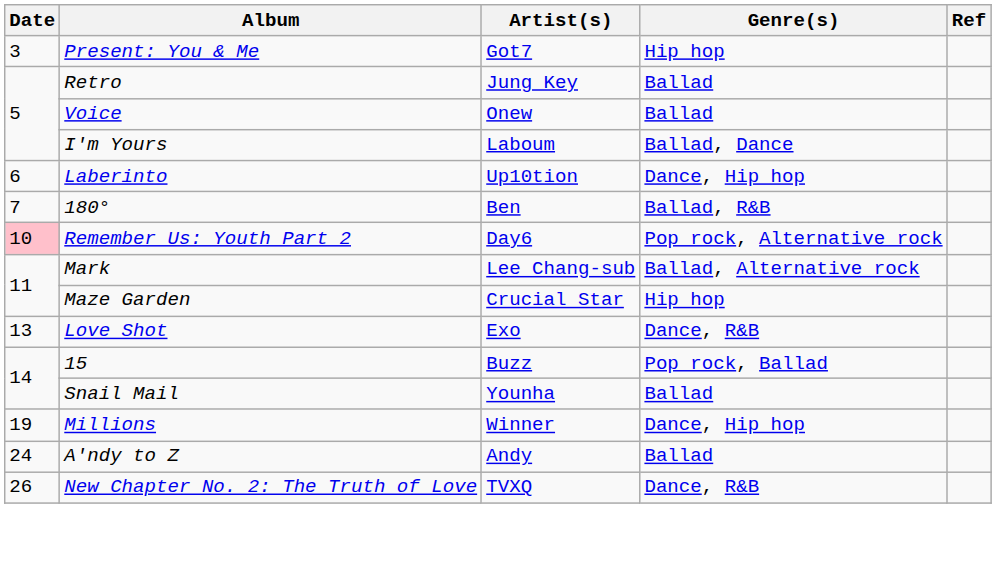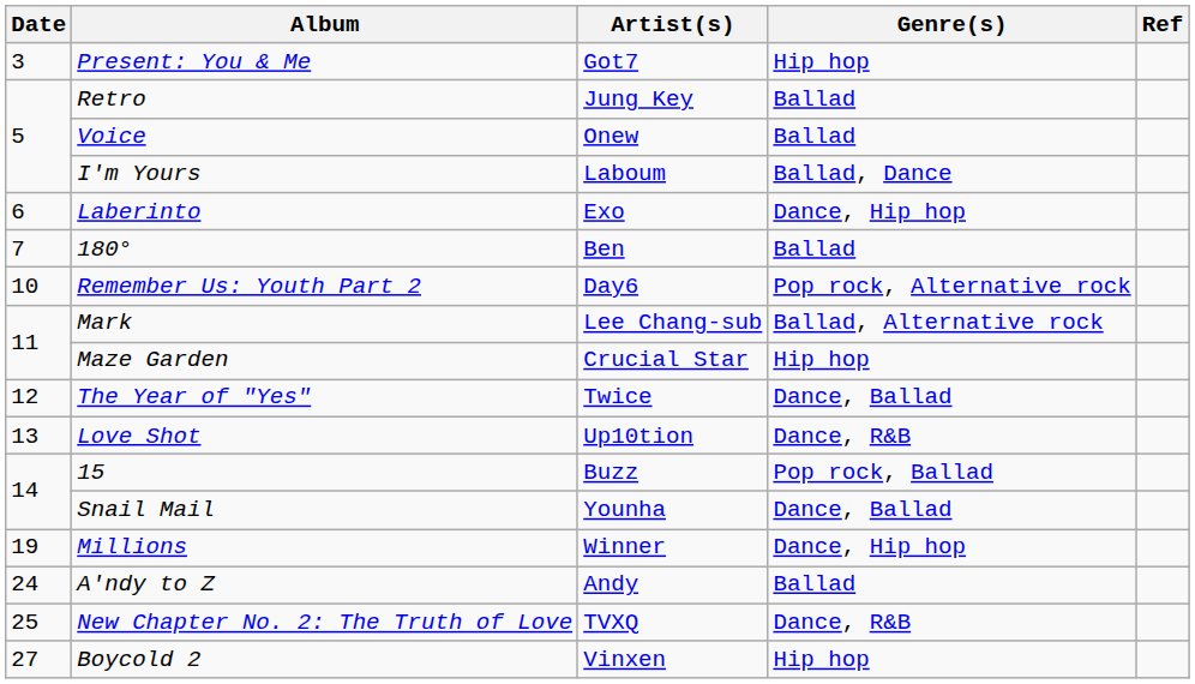Laberinto | Artist(s): Up10tion -> Exo
180° | Genre(s): Ballad, R&B -> Ballad
Remember Us: Youth Part 2 | Date: pink background -> no background
+ row: 12 | The Year of "Yes" | Twice | Dance, Ballad
Love Shot | Artist(s): Exo -> Up10tion
Snail Mail | Genre(s): Ballad -> Dance, Ballad
New Chapter No. 2: The Truth of Love | Date: 26 -> 25
+ row: 27 | Boycold 2 | Vinxen | Hip hop
